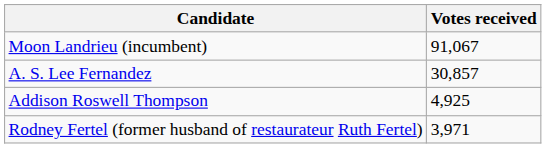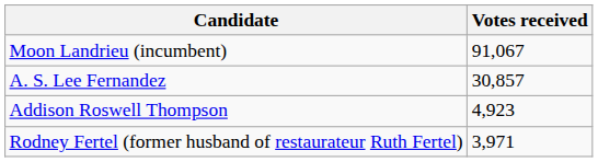Addison Roswell Thompson | Votes received: 4,925 -> 4,923
